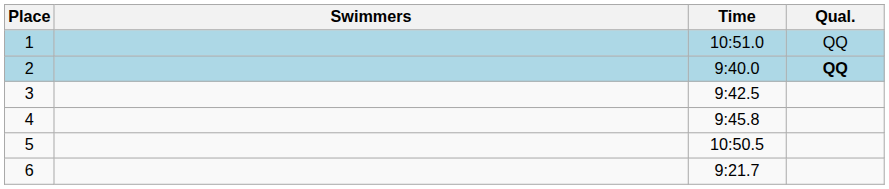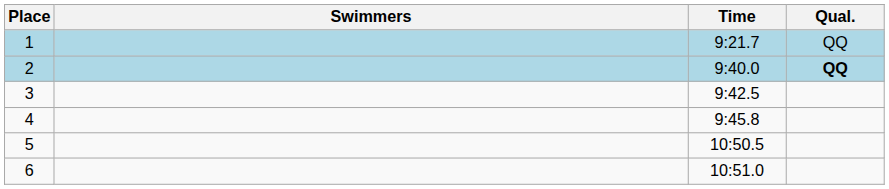1 | Time: 10:51.0 -> 9:21.7
6 | Time: 9:21.7 -> 10:51.0
